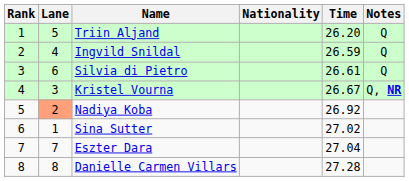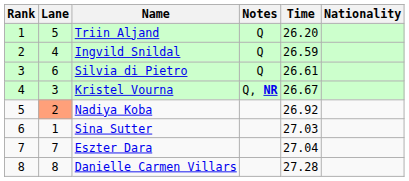columns swapped: Nationality <-> Notes
Sina Sutter | Time: 27.02 -> 27.03
